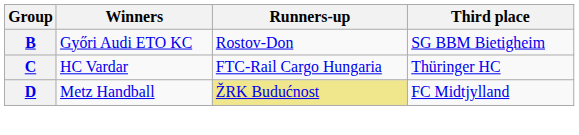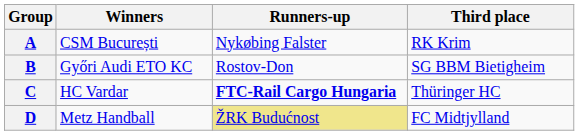+ row: A | CSM București | Nykøbing Falster | RK Krim
C | Runners-up: normal -> bold
